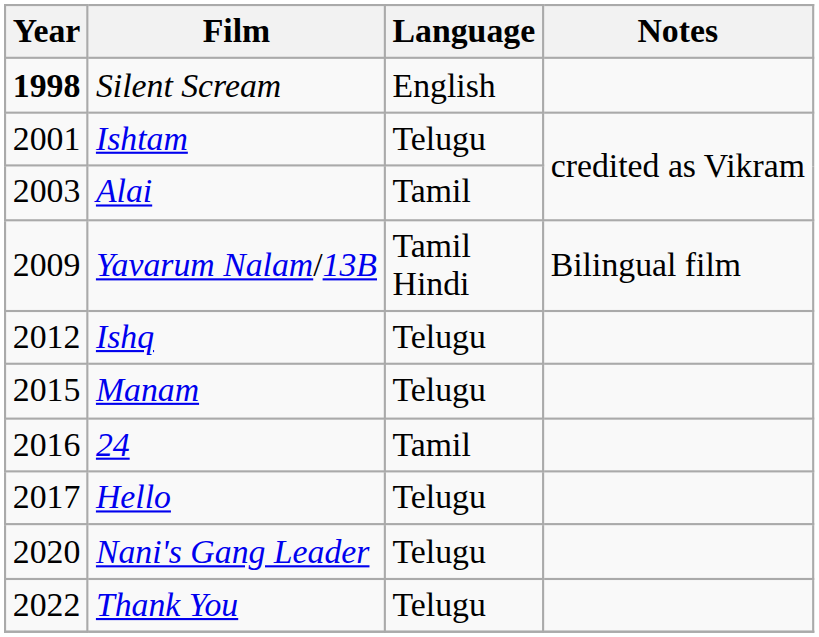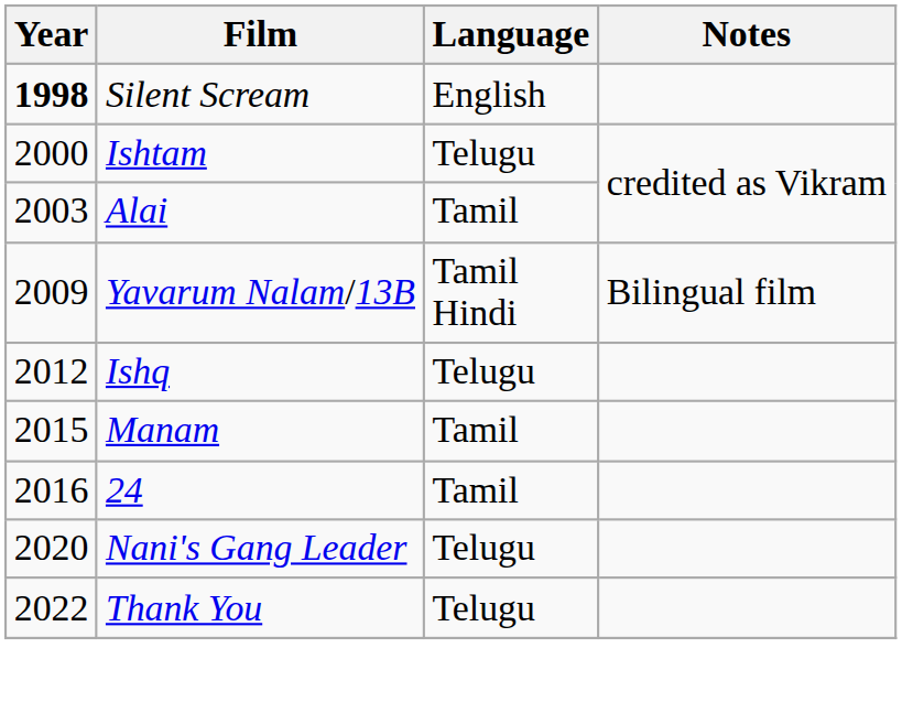Ishtam | Year: 2001 -> 2000
Manam | Language: Telugu -> Tamil
- row: 2017 | Hello | Telugu
